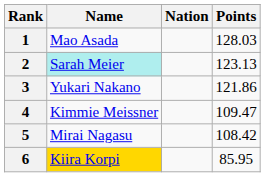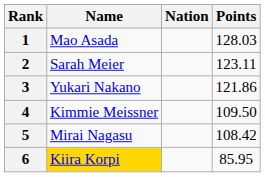2 | Name: paleturquoise background -> no background
2 | Points: 123.13 -> 123.11
4 | Points: 109.47 -> 109.50
